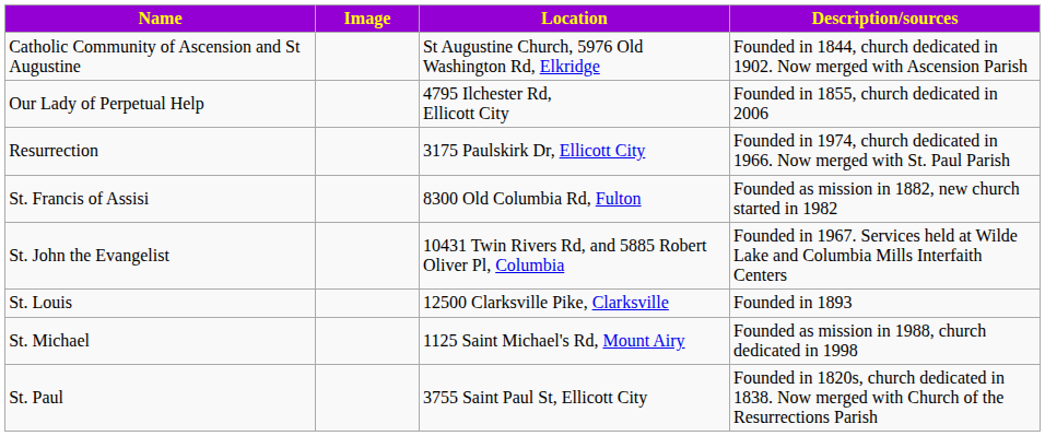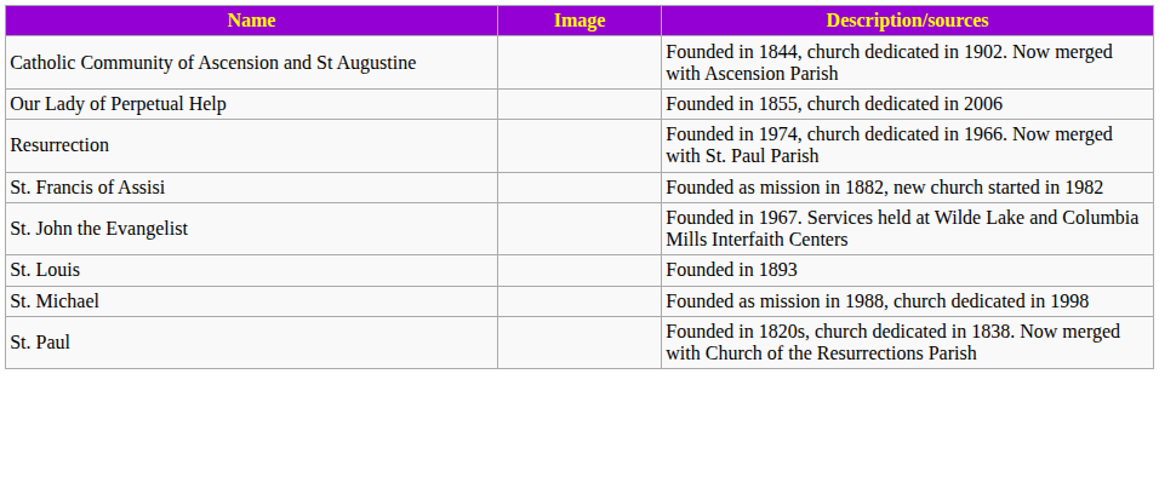- column: Location | St Augustine Church, 5976 Old Washington Rd, Elkridge | 4795 Ilchester Rd, Ellicott City | 3175 Paulskirk Dr, Ellicott City | 8300 Old Columbia Rd, Fulton | 10431 Twin Rivers Rd, and 5885 Robert Oliver Pl, Columbia | 12500 Clarksville Pike, Clarksville | 1125 Saint Michael's Rd, Mount Airy | 3755 Saint Paul St, Ellicott City
